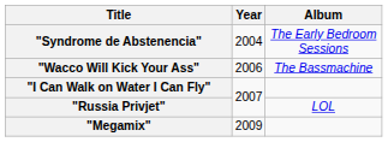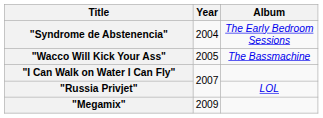"Wacco Will Kick Your Ass" | Year: 2006 -> 2005
